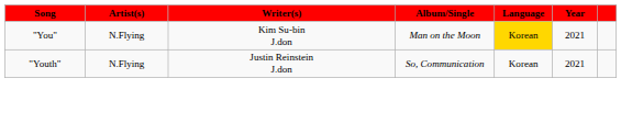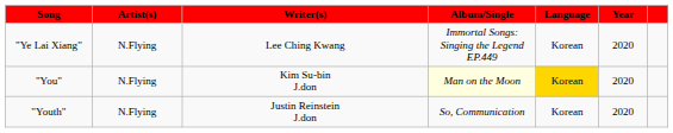+ row: "Ye Lai Xiang" | N.Flying | Lee Ching Kwang | Immortal Songs: Singing the Legend EP.449 | Korean | 2020
"You" | Album/Single: no background -> lightyellow background
"You" | Year: 2021 -> 2020
"Youth" | Year: 2021 -> 2020
